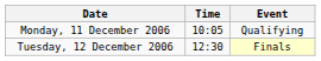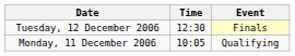rows swapped: Monday, 11 December 2006 <-> Tuesday, 12 December 2006
